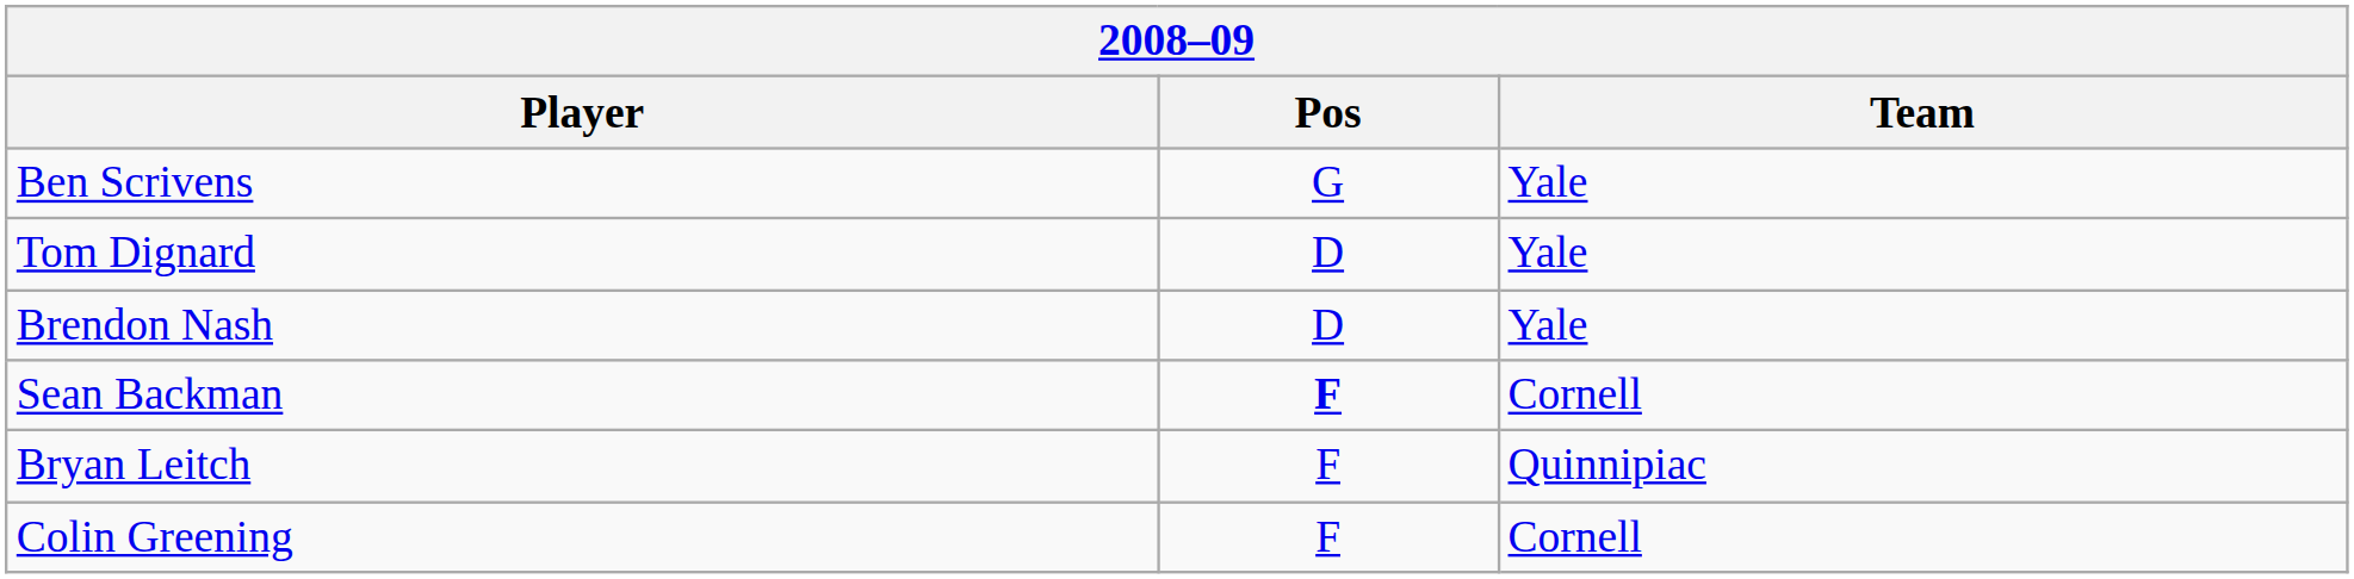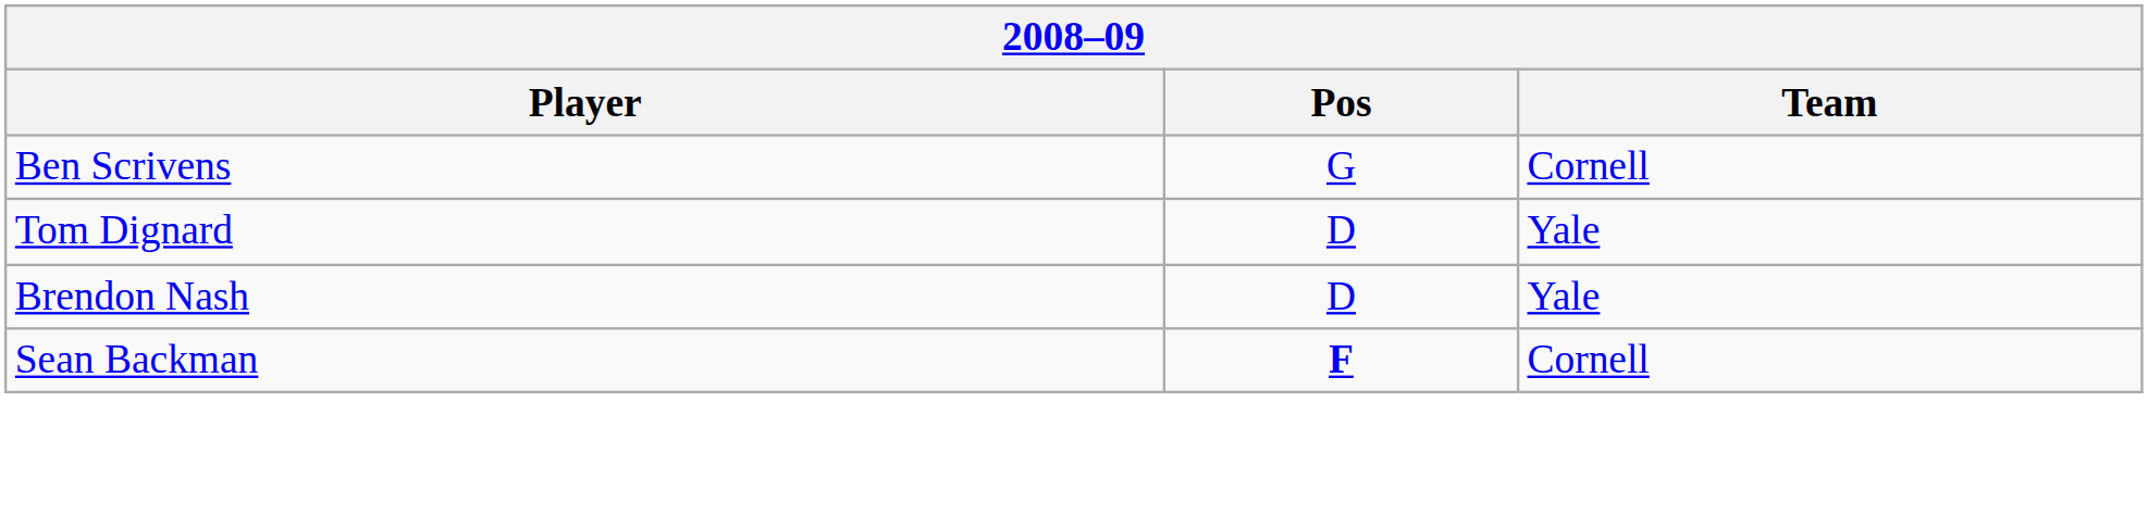Ben Scrivens | Team: Yale -> Cornell
- row: Bryan Leitch | F | Quinnipiac
- row: Colin Greening | F | Cornell
